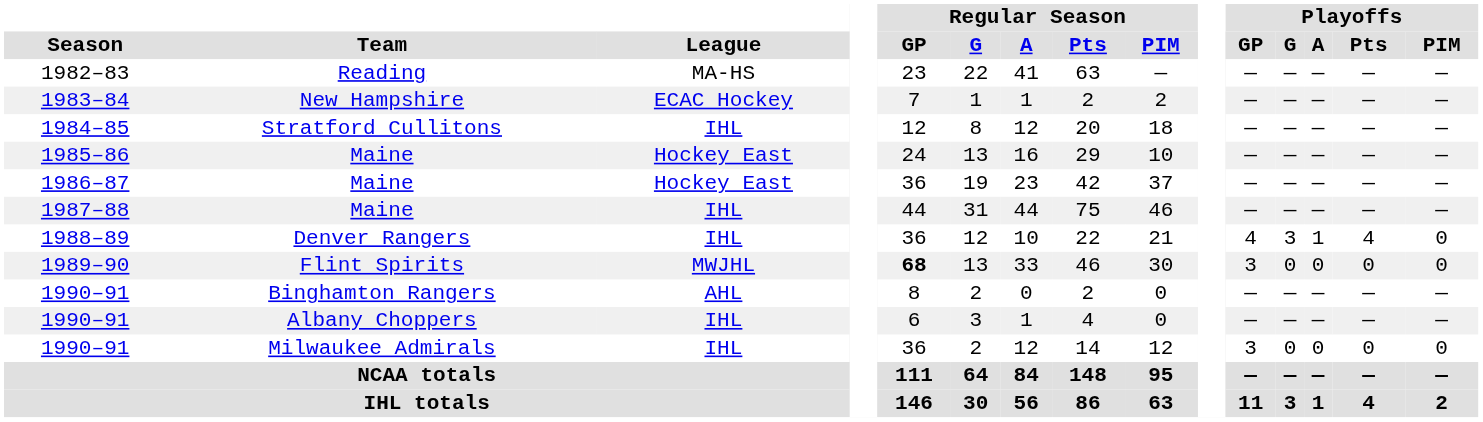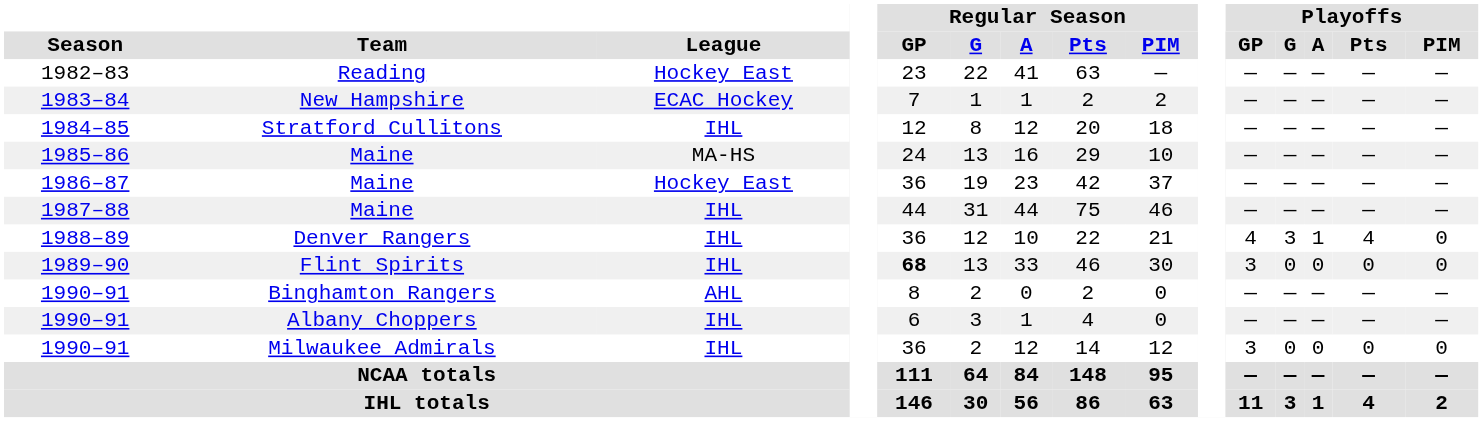1982–83 | League: MA-HS -> Hockey East
1985–86 | League: Hockey East -> MA-HS
1989–90 | League: MWJHL -> IHL
